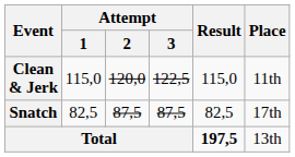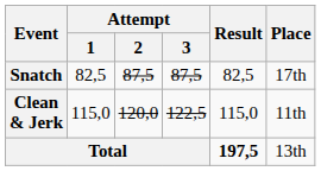rows swapped: Snatch <-> Clean & Jerk
